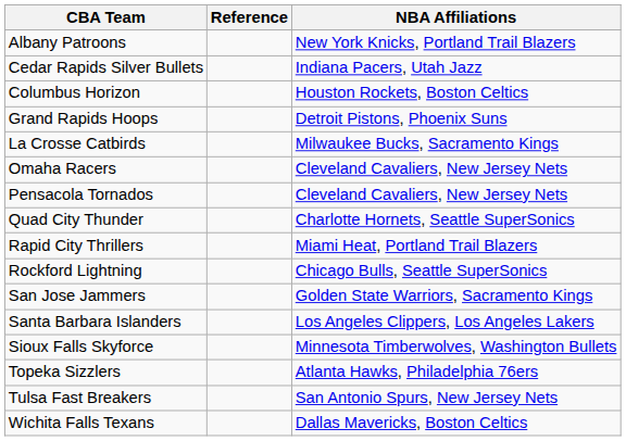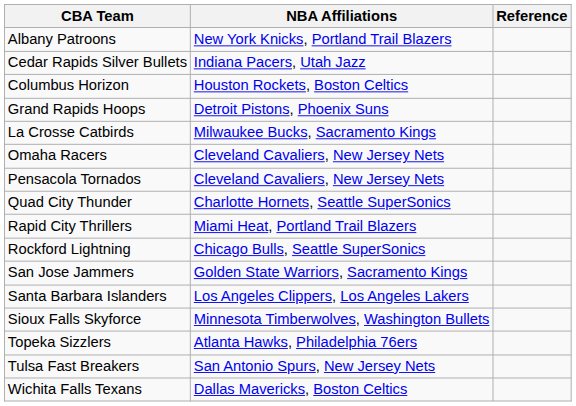columns swapped: NBA Affiliations <-> Reference
